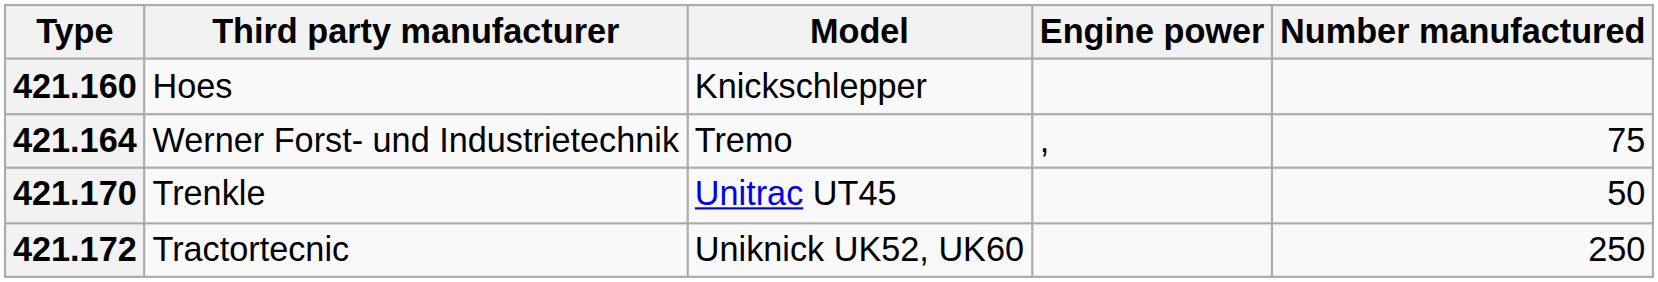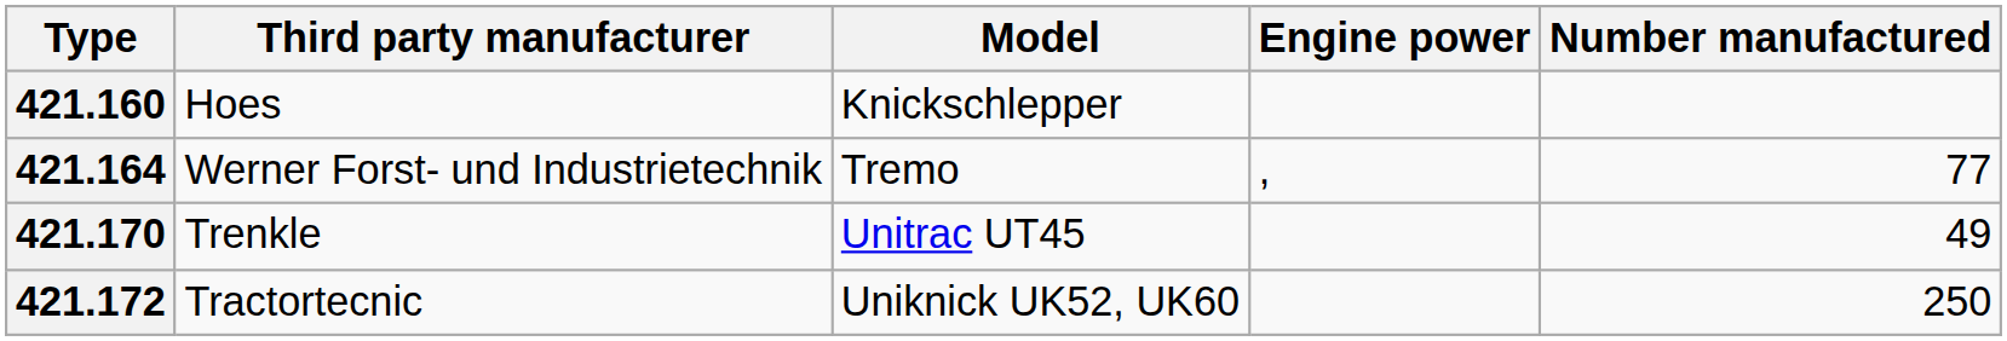421.164 | Number manufactured: 75 -> 77
421.170 | Number manufactured: 50 -> 49
